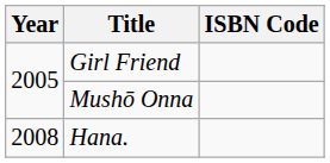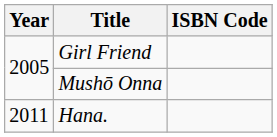Hana. | Year: 2008 -> 2011
